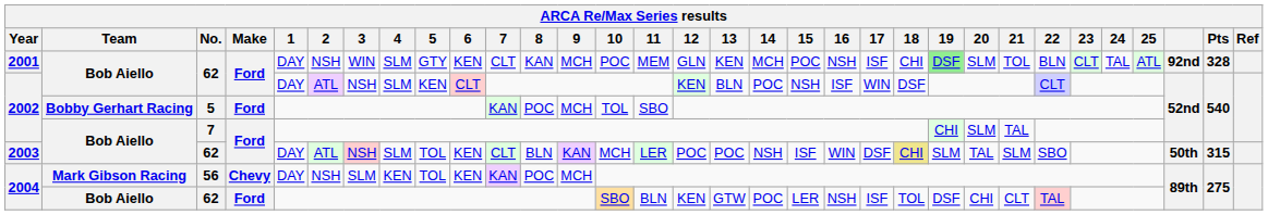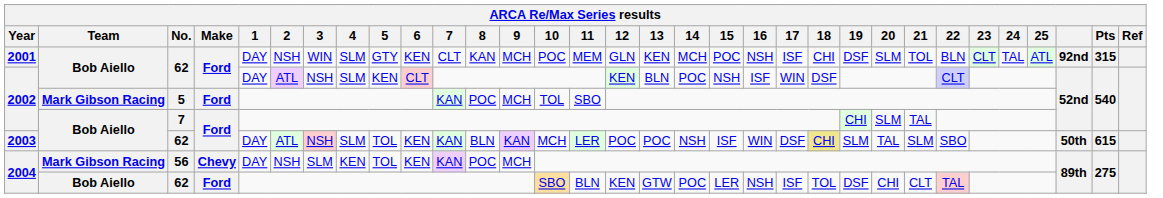2001 | 19: lightgreen background -> no background
2001 | Pts: 328 -> 315
2002 / 5 | Team: Bobby Gerhart Racing -> Mark Gibson Racing
2003 | 7: CLT -> KAN
2003 | Pts: 315 -> 615
